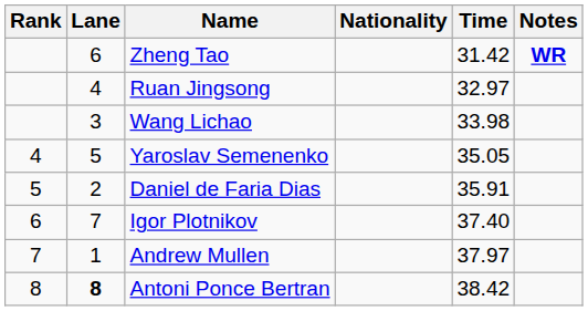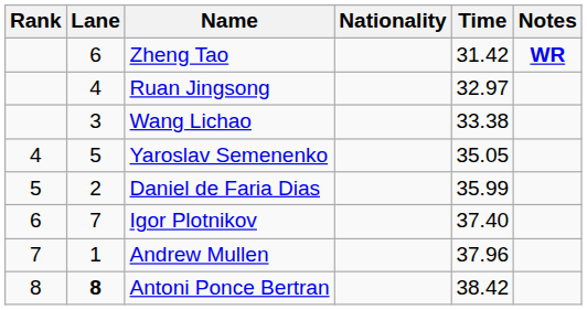Wang Lichao | Time: 33.98 -> 33.38
Daniel de Faria Dias | Time: 35.91 -> 35.99
Andrew Mullen | Time: 37.97 -> 37.96
